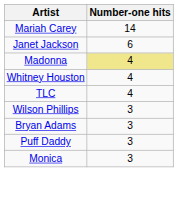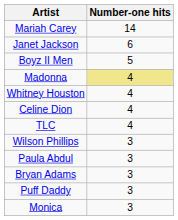+ row: Boyz II Men | 5
+ row: Celine Dion | 4
+ row: Paula Abdul | 3
